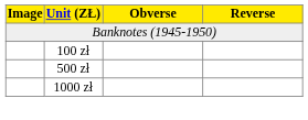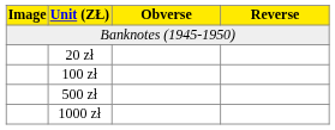+ row: 20 zł
